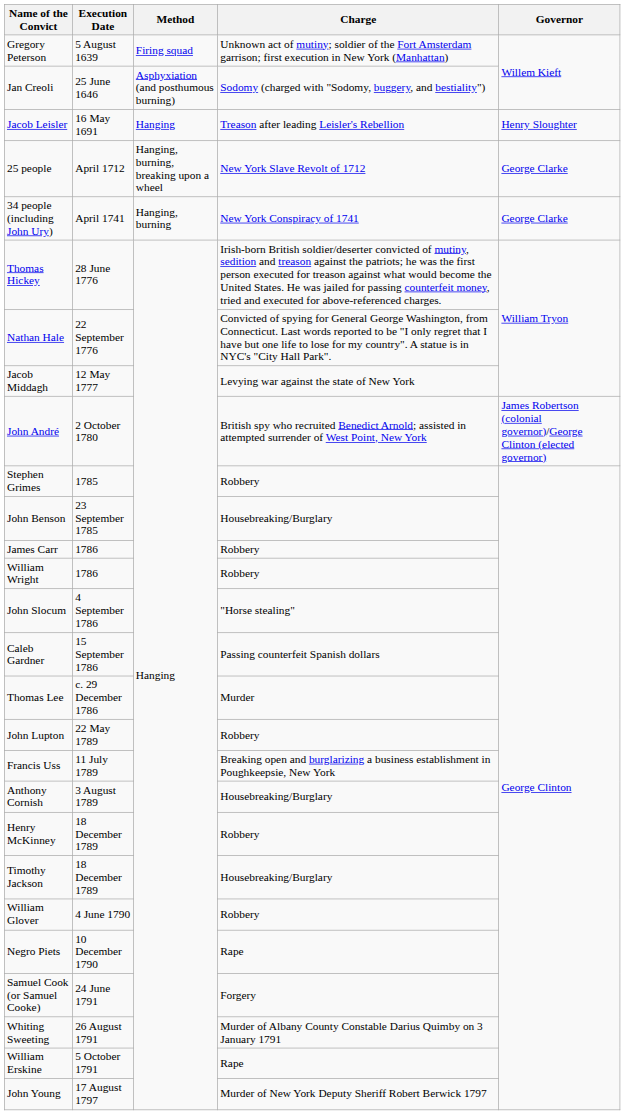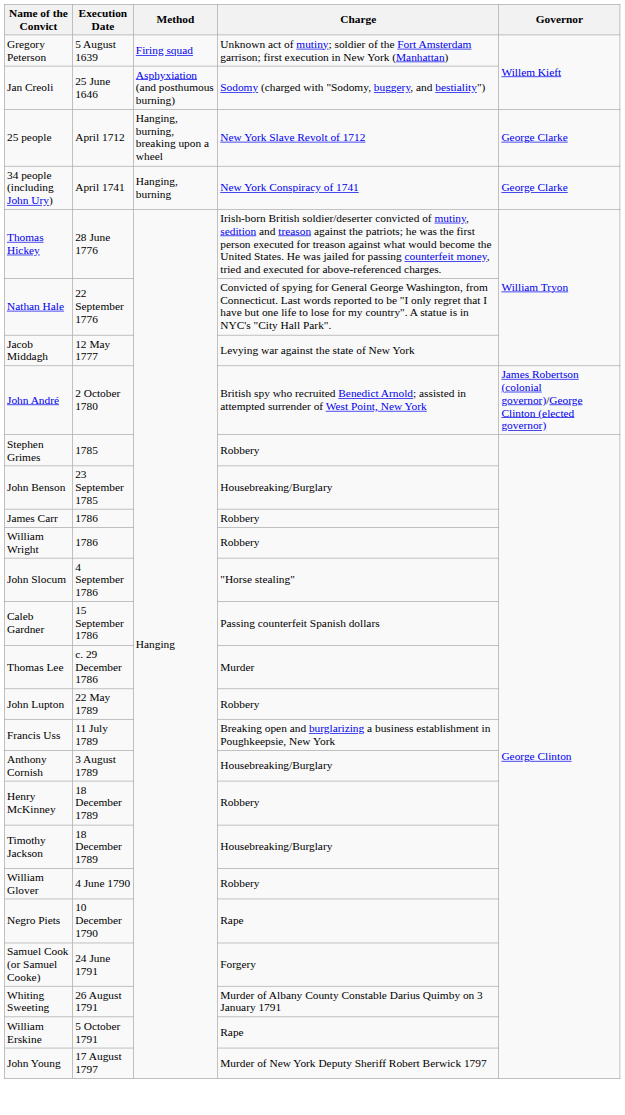- row: Jacob Leisler | 16 May 1691 | Hanging | Treason after leading Leisler's Rebellion | Henry Sloughter
